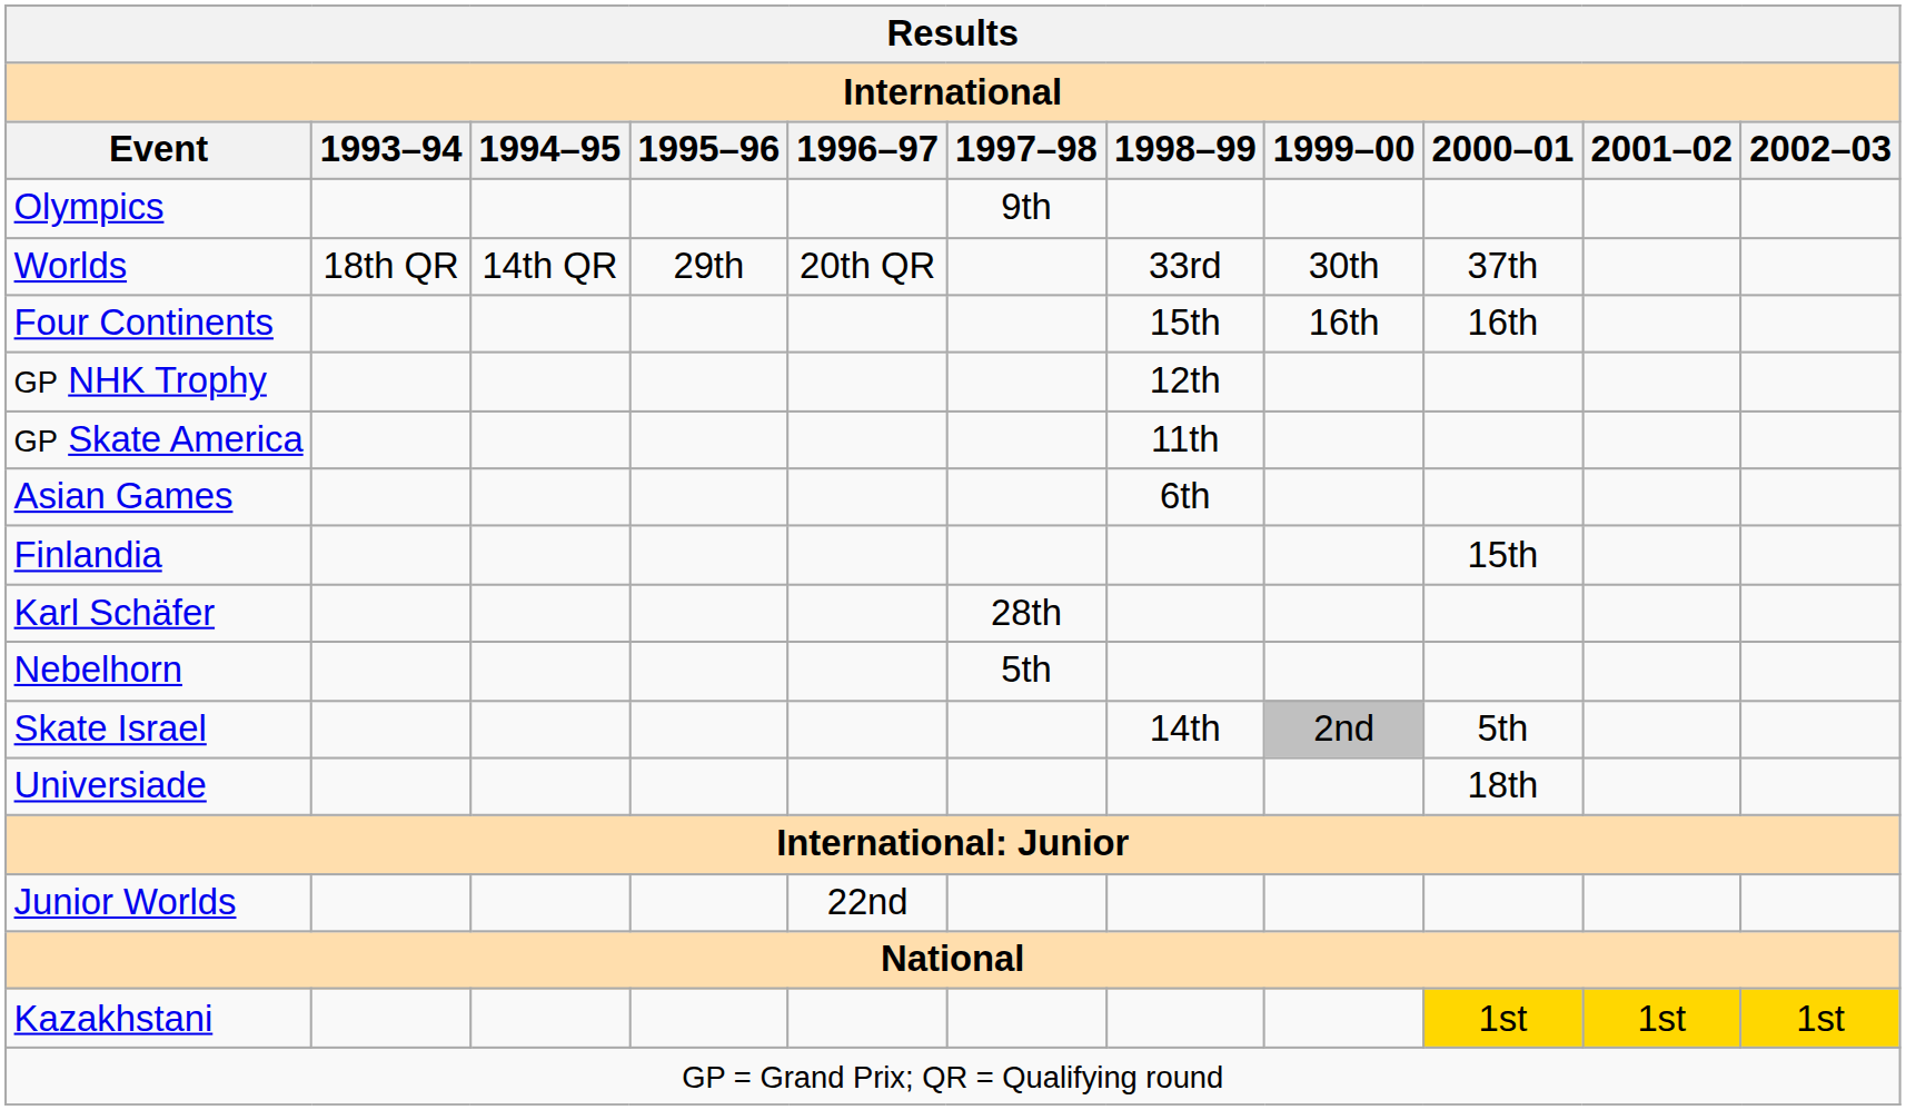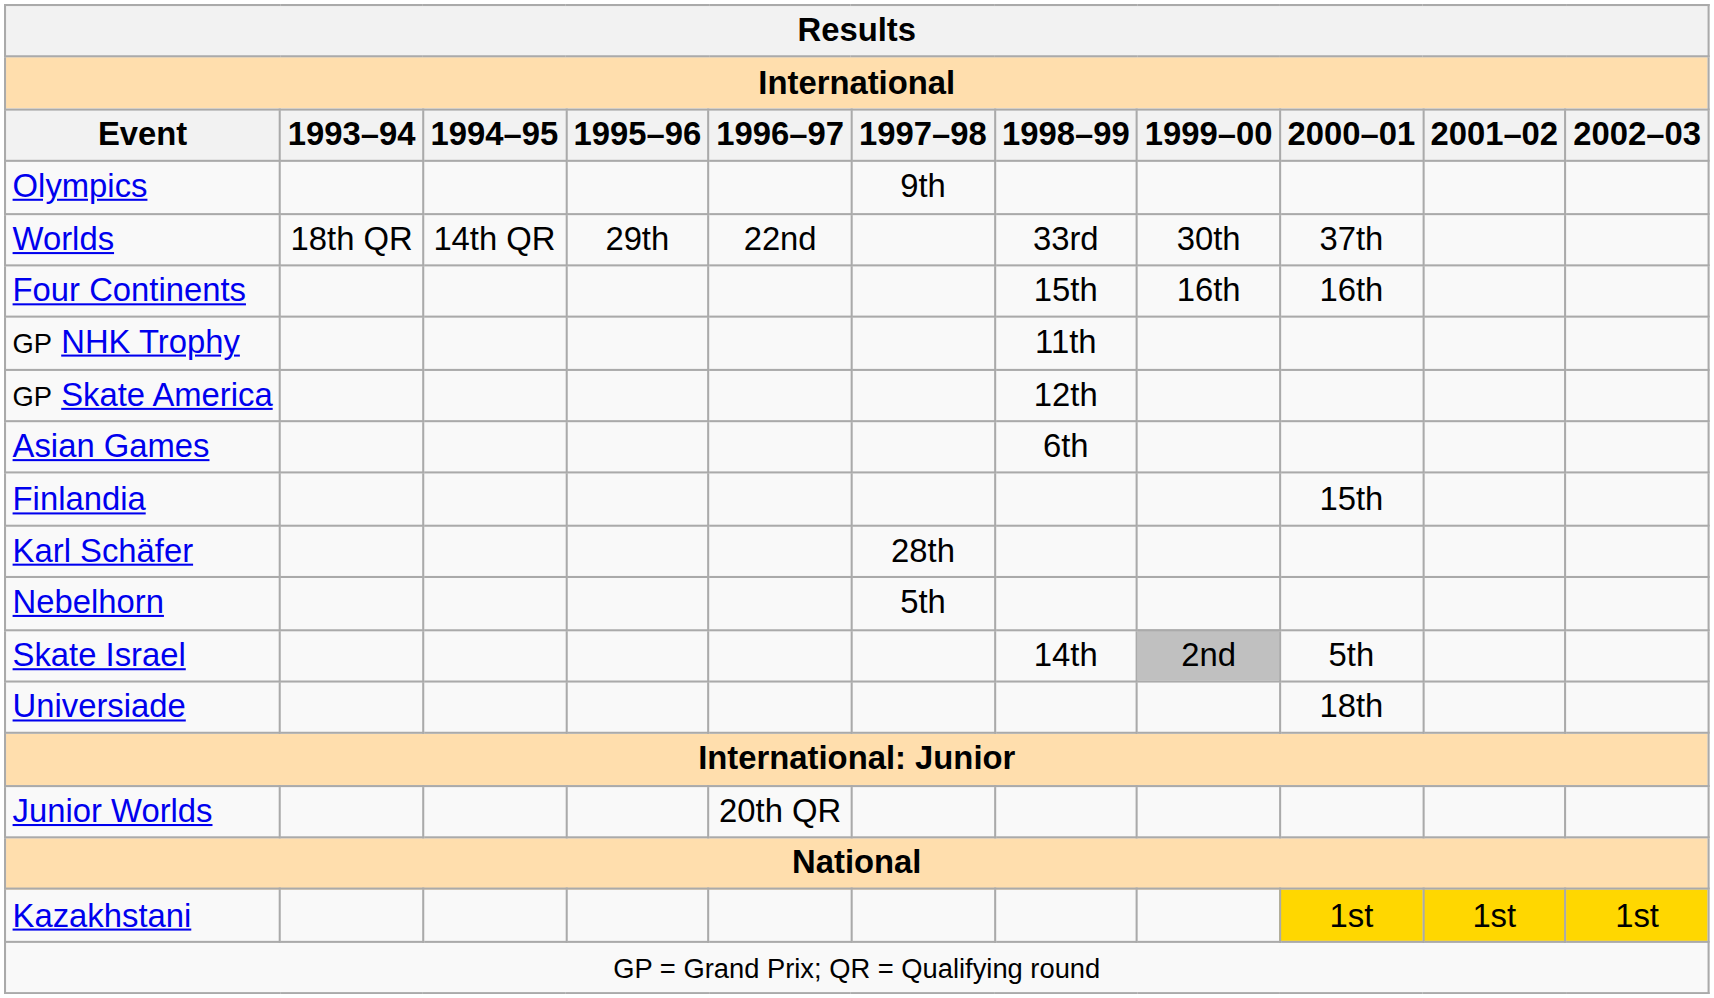Worlds | 1996–97: 20th QR -> 22nd
GP NHK Trophy | 1998–99: 12th -> 11th
GP Skate America | 1998–99: 11th -> 12th
Junior Worlds | 1996–97: 22nd -> 20th QR
